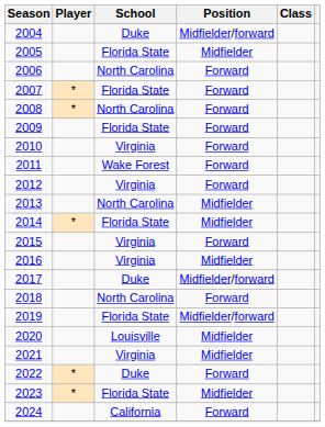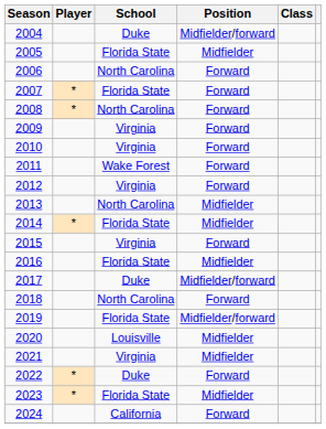2009 | School: Florida State -> Virginia
2016 | School: Virginia -> Florida State
